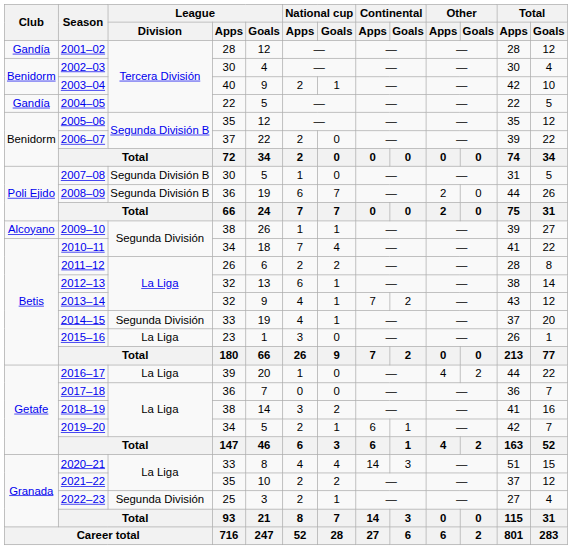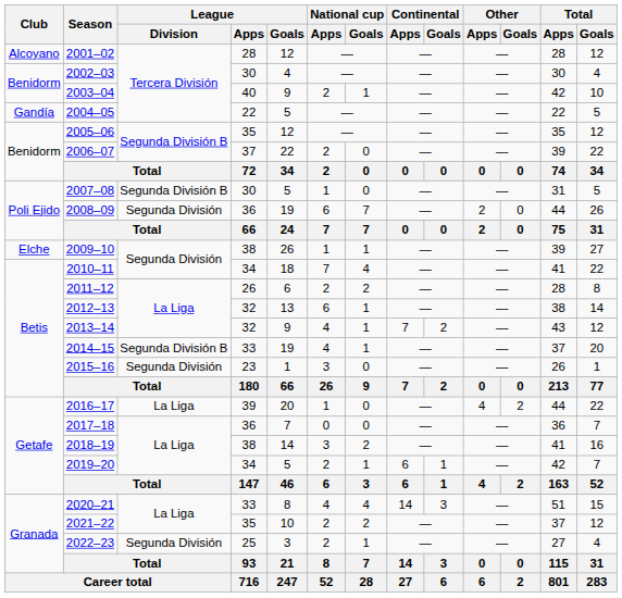2001–02 | Club: Gandía -> Alcoyano
2008–09 | League / Division: Segunda División B -> Segunda División
2009–10 | Club: Alcoyano -> Elche
2014–15 | League / Division: Segunda División -> Segunda División B
2015–16 | League / Division: La Liga -> Segunda División
